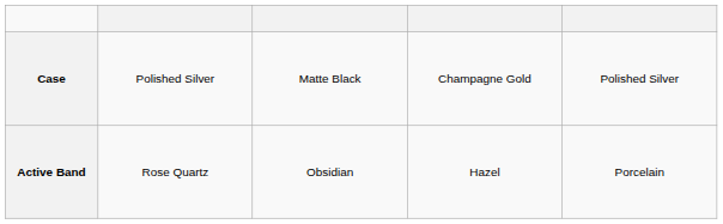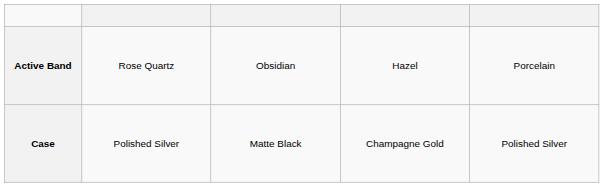rows swapped: Case <-> Active Band
